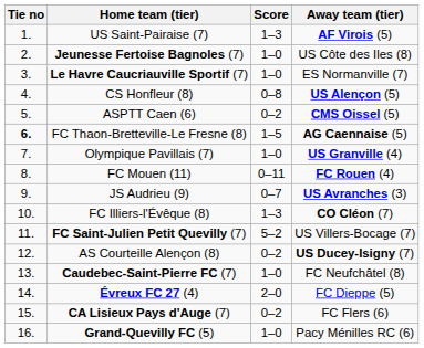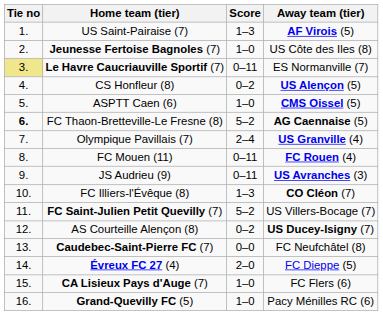Le Havre Caucriauville Sportif (7) | Tie no: no background -> khaki background
Le Havre Caucriauville Sportif (7) | Score: 1–0 -> 0–11
CS Honfleur (8) | Score: 0–8 -> 0–2
ASPTT Caen (6) | Score: 0–2 -> 1–0
FC Thaon-Bretteville-Le Fresne (8) | Score: 1–5 -> 5–2
Olympique Pavillais (7) | Score: 1–0 -> 2–4
JS Audrieu (9) | Score: 0–7 -> 0–11
Caudebec-Saint-Pierre FC (7) | Score: 1–0 -> 0–0
CA Lisieux Pays d'Auge (7) | Score: 0–2 -> 1–0
